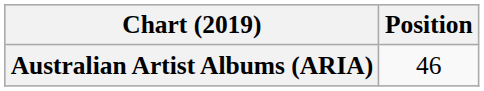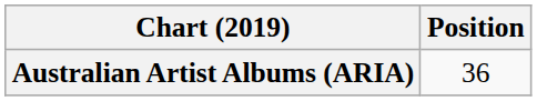Australian Artist Albums (ARIA) | Position: 46 -> 36
